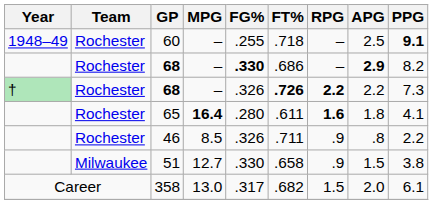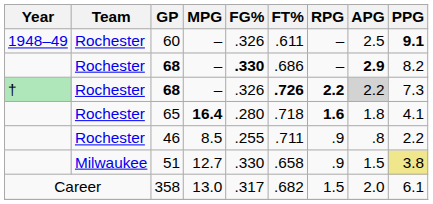60 | FG%: .255 -> .326
60 | FT%: .718 -> .611
† / 68 | APG: no background -> lightgrey background
65 | FT%: .611 -> .718
46 | FG%: .326 -> .255
51 | PPG: no background -> khaki background
